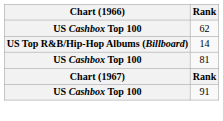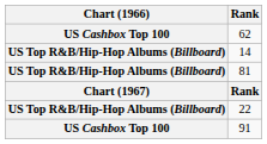81 | Chart (1966): US Cashbox Top 100 -> US Top R&B/Hip-Hop Albums (Billboard)
+ row: US Top R&B/Hip-Hop Albums (Billboard) | 22
